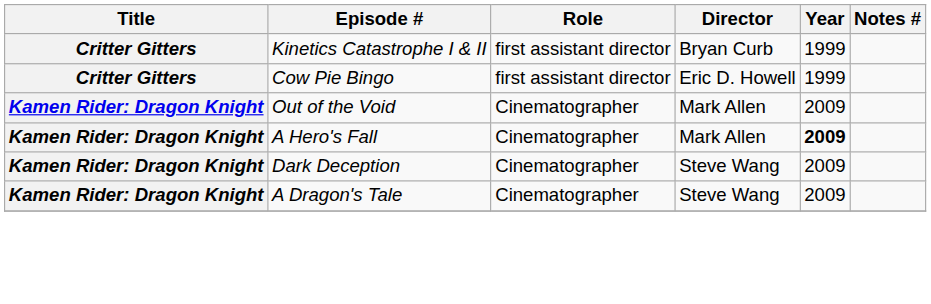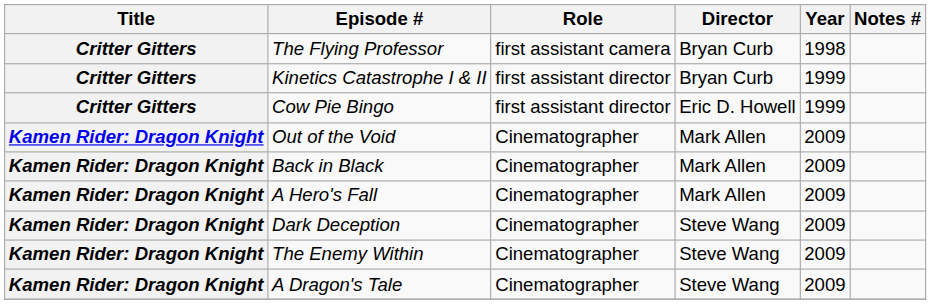+ row: Critter Gitters | The Flying Professor | first assistant camera | Bryan Curb | 1998
+ row: Kamen Rider: Dragon Knight | Back in Black | Cinematographer | Mark Allen | 2009
A Hero's Fall | Year: bold -> normal
+ row: Kamen Rider: Dragon Knight | The Enemy Within | Cinematographer | Steve Wang | 2009
